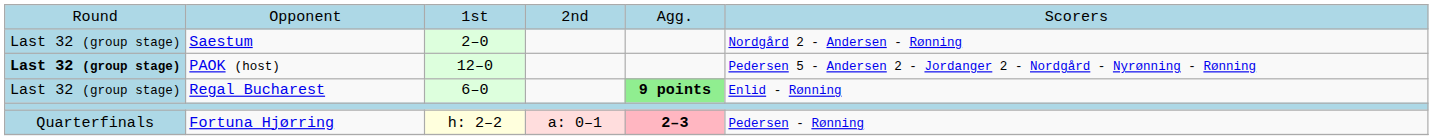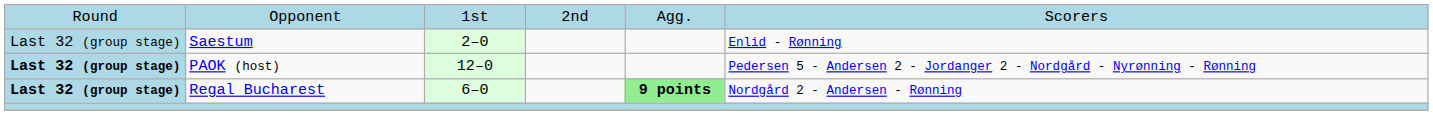Saestum | column 6: Nordgård 2 - Andersen - Rønning -> Enlid - Rønning
Regal Bucharest | column 1: normal -> bold
Regal Bucharest | column 6: Enlid - Rønning -> Nordgård 2 - Andersen - Rønning
- row: Quarterfinals | Fortuna Hjørring | h: 2–2 | a: 0–1 | 2–3 | Pedersen - Rønning
